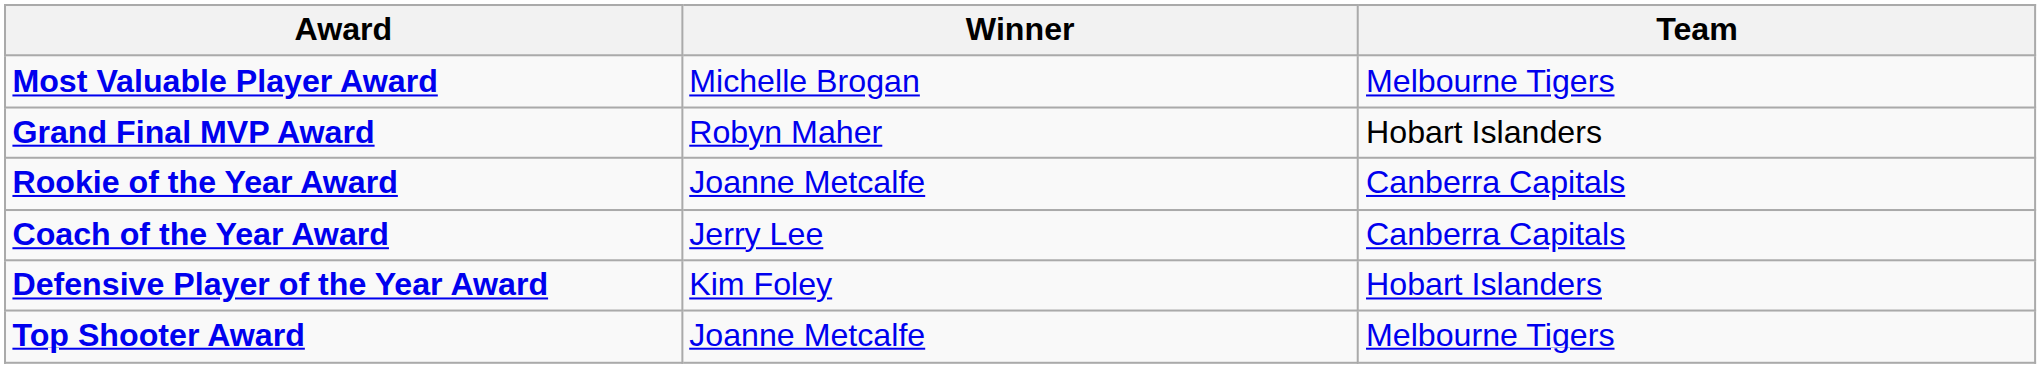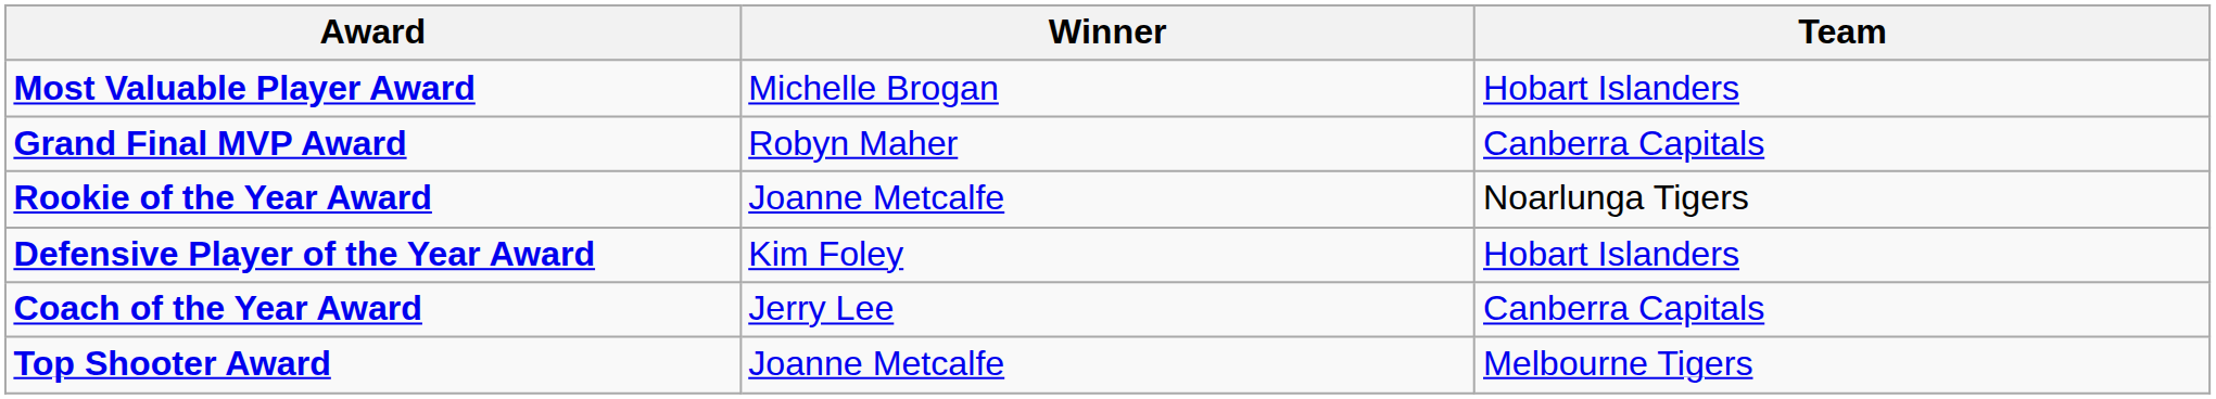Most Valuable Player Award | Team: Melbourne Tigers -> Hobart Islanders
Grand Final MVP Award | Team: Hobart Islanders -> Canberra Capitals
Rookie of the Year Award | Team: Canberra Capitals -> Noarlunga Tigers
rows swapped: Defensive Player of the Year Award <-> Coach of the Year Award
